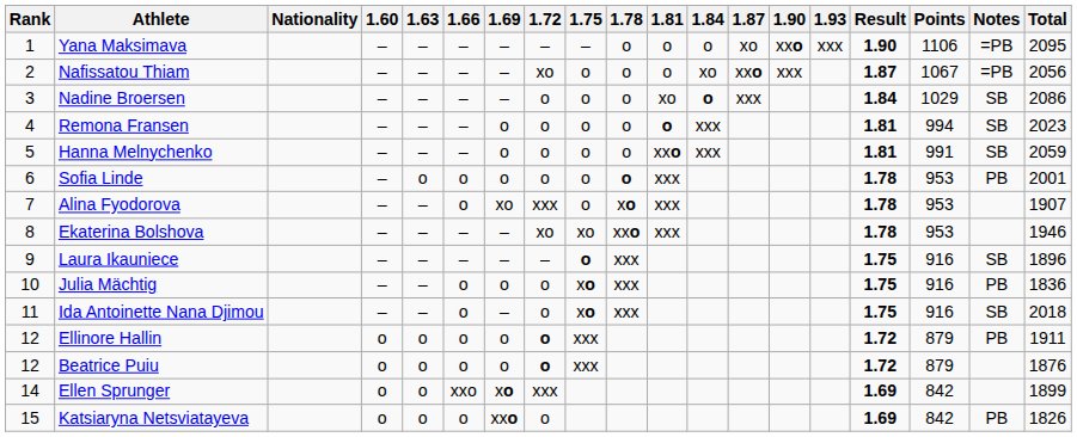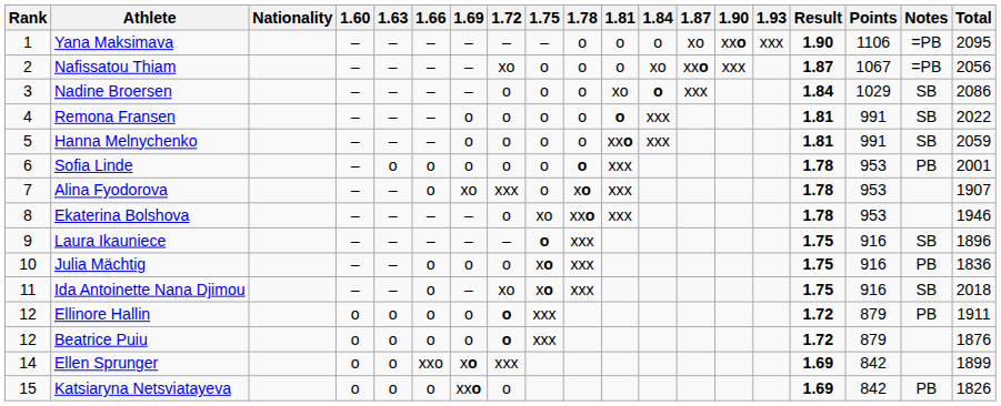Remona Fransen | Points: 994 -> 991
Remona Fransen | Total: 2023 -> 2022
Ekaterina Bolshova | 1.72: xo -> o
Ida Antoinette Nana Djimou | 1.72: o -> xo
